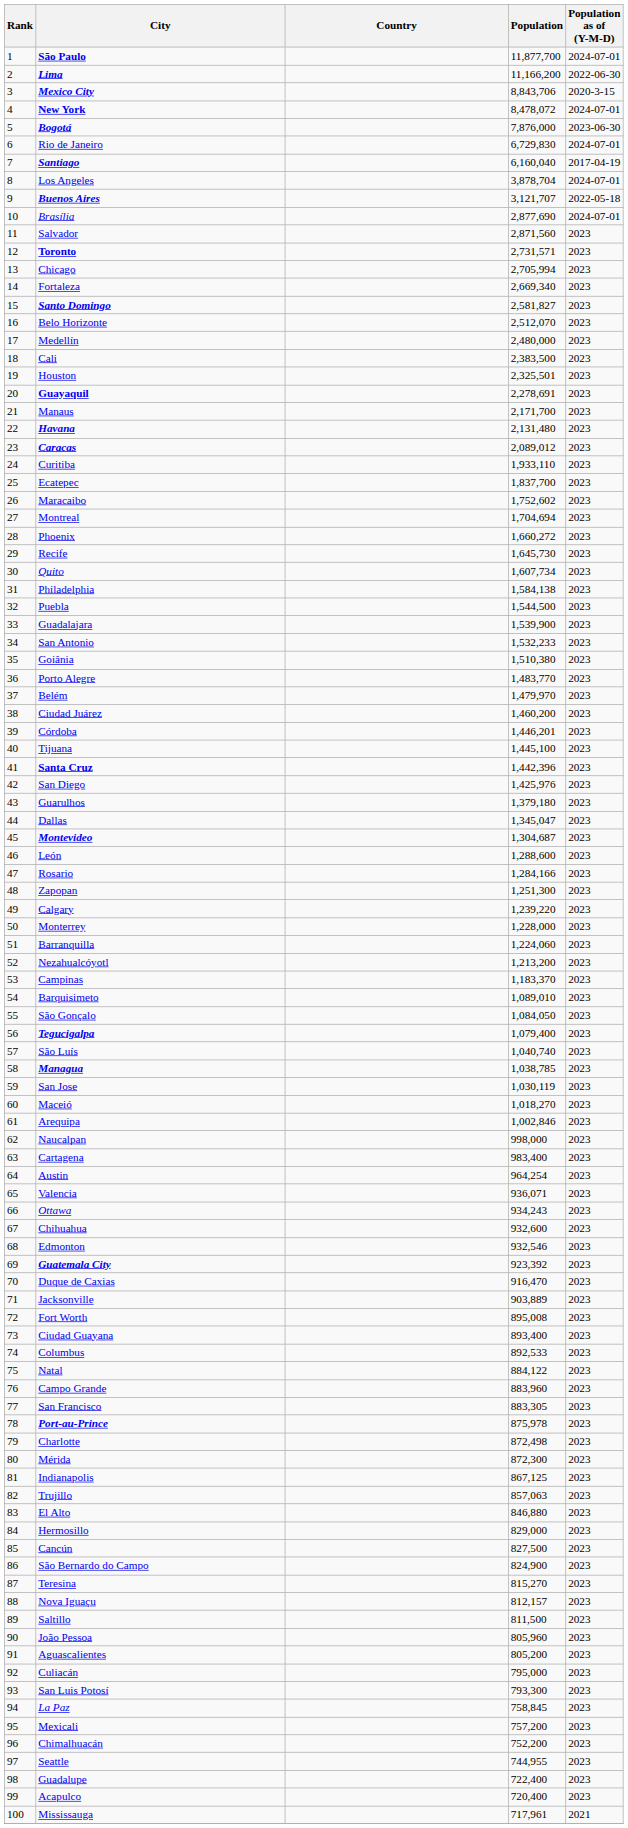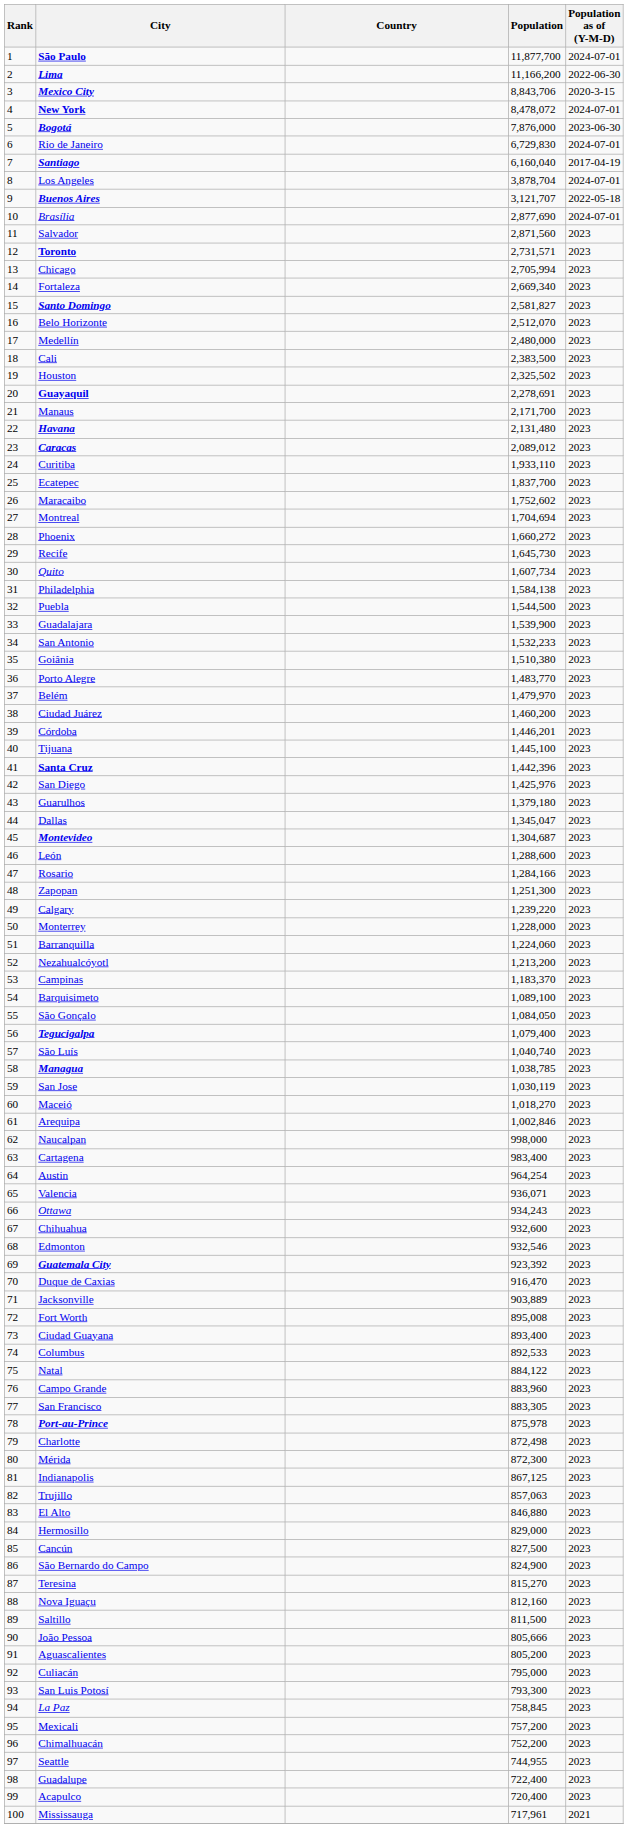Houston | Population: 2,325,501 -> 2,325,502
Barquisimeto | Population: 1,089,010 -> 1,089,100
Nova Iguaçu | Population: 812,157 -> 812,160
João Pessoa | Population: 805,960 -> 805,666
